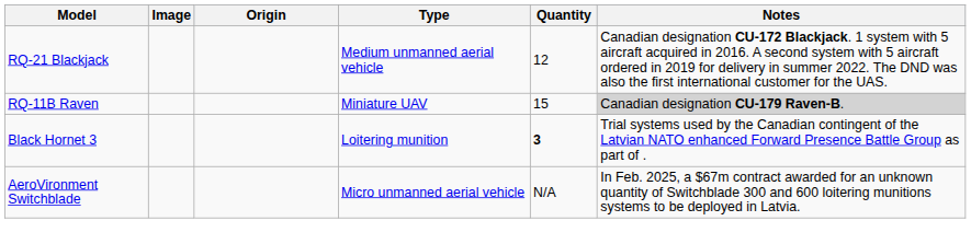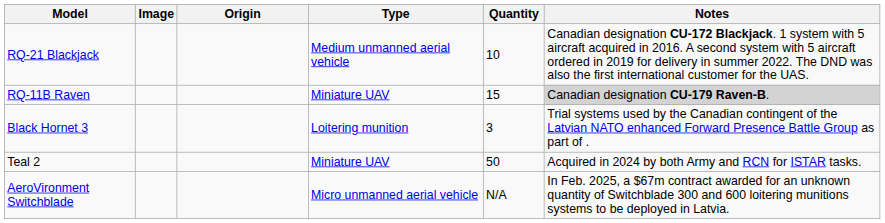RQ-21 Blackjack | Quantity: 12 -> 10
Black Hornet 3 | Quantity: bold -> normal
+ row: Teal 2 | Miniature UAV | 50 | Acquired in 2024 by both Army and RCN for ISTAR tasks.
